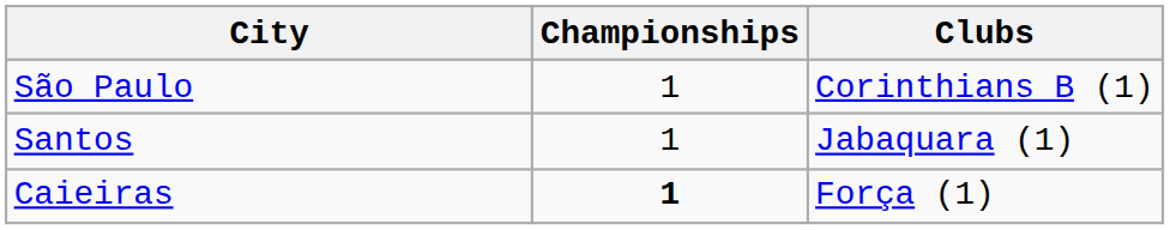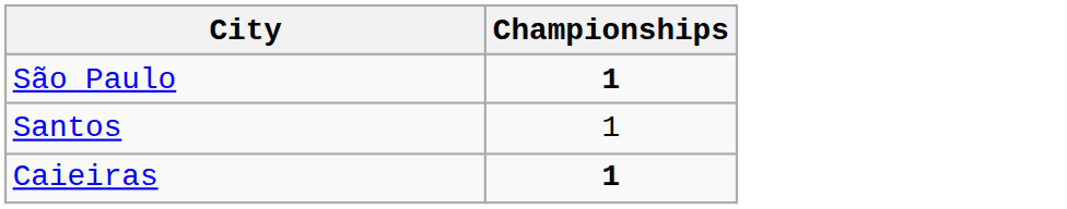- column: Clubs | Corinthians B (1) | Jabaquara (1) | Força (1)
São Paulo | Championships: normal -> bold
